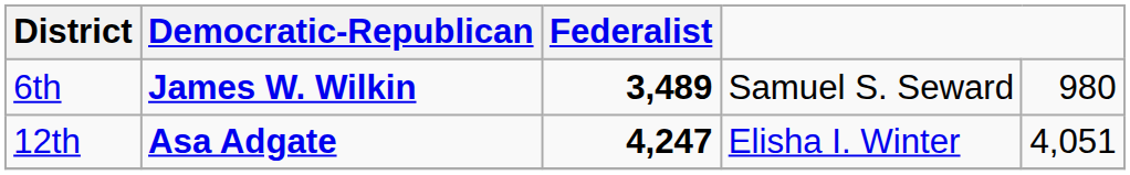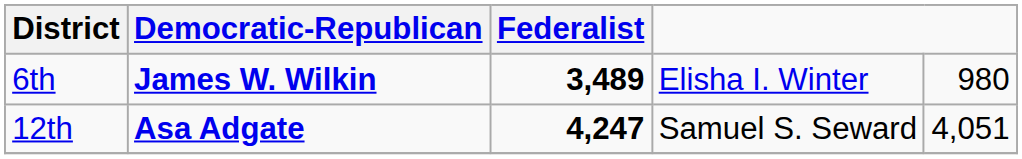6th | column 4: Samuel S. Seward -> Elisha I. Winter
12th | column 4: Elisha I. Winter -> Samuel S. Seward
